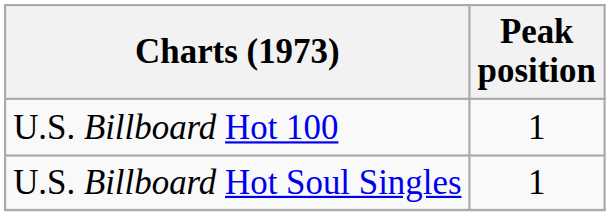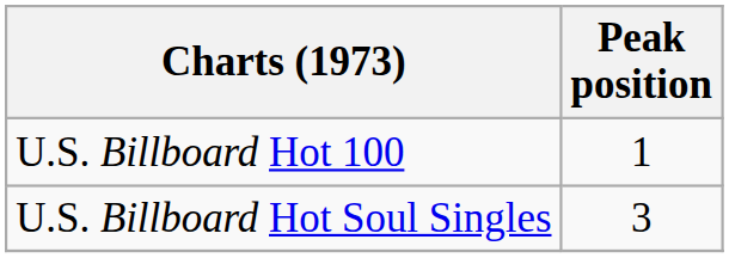U.S. Billboard Hot Soul Singles | Peak position: 1 -> 3
